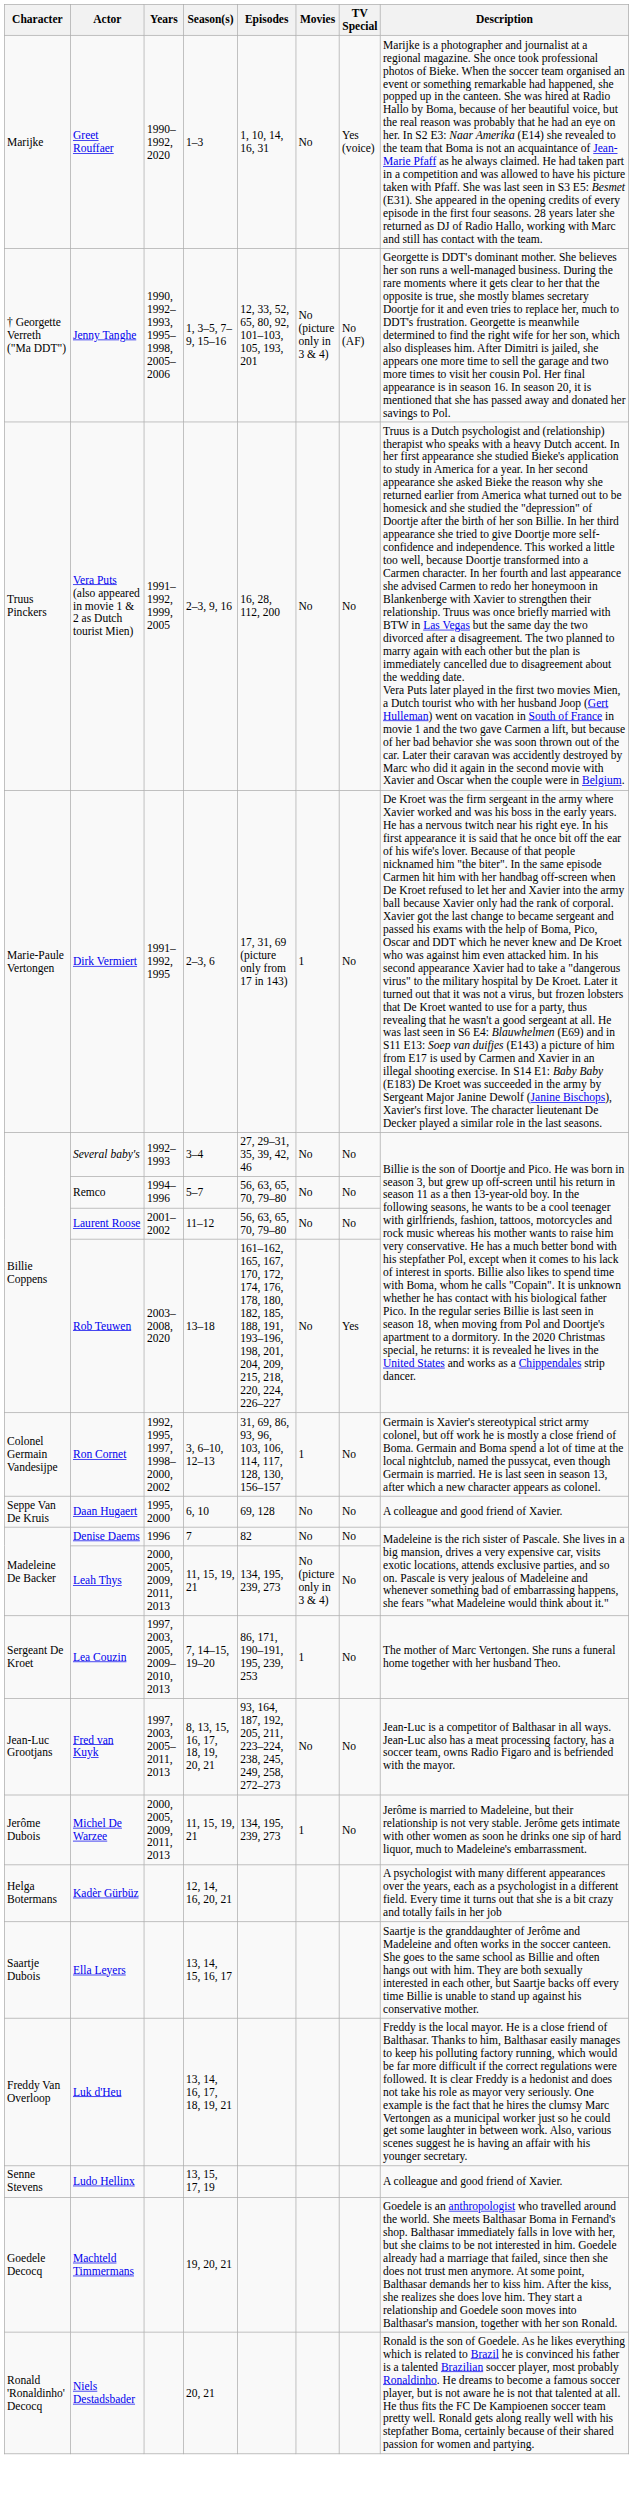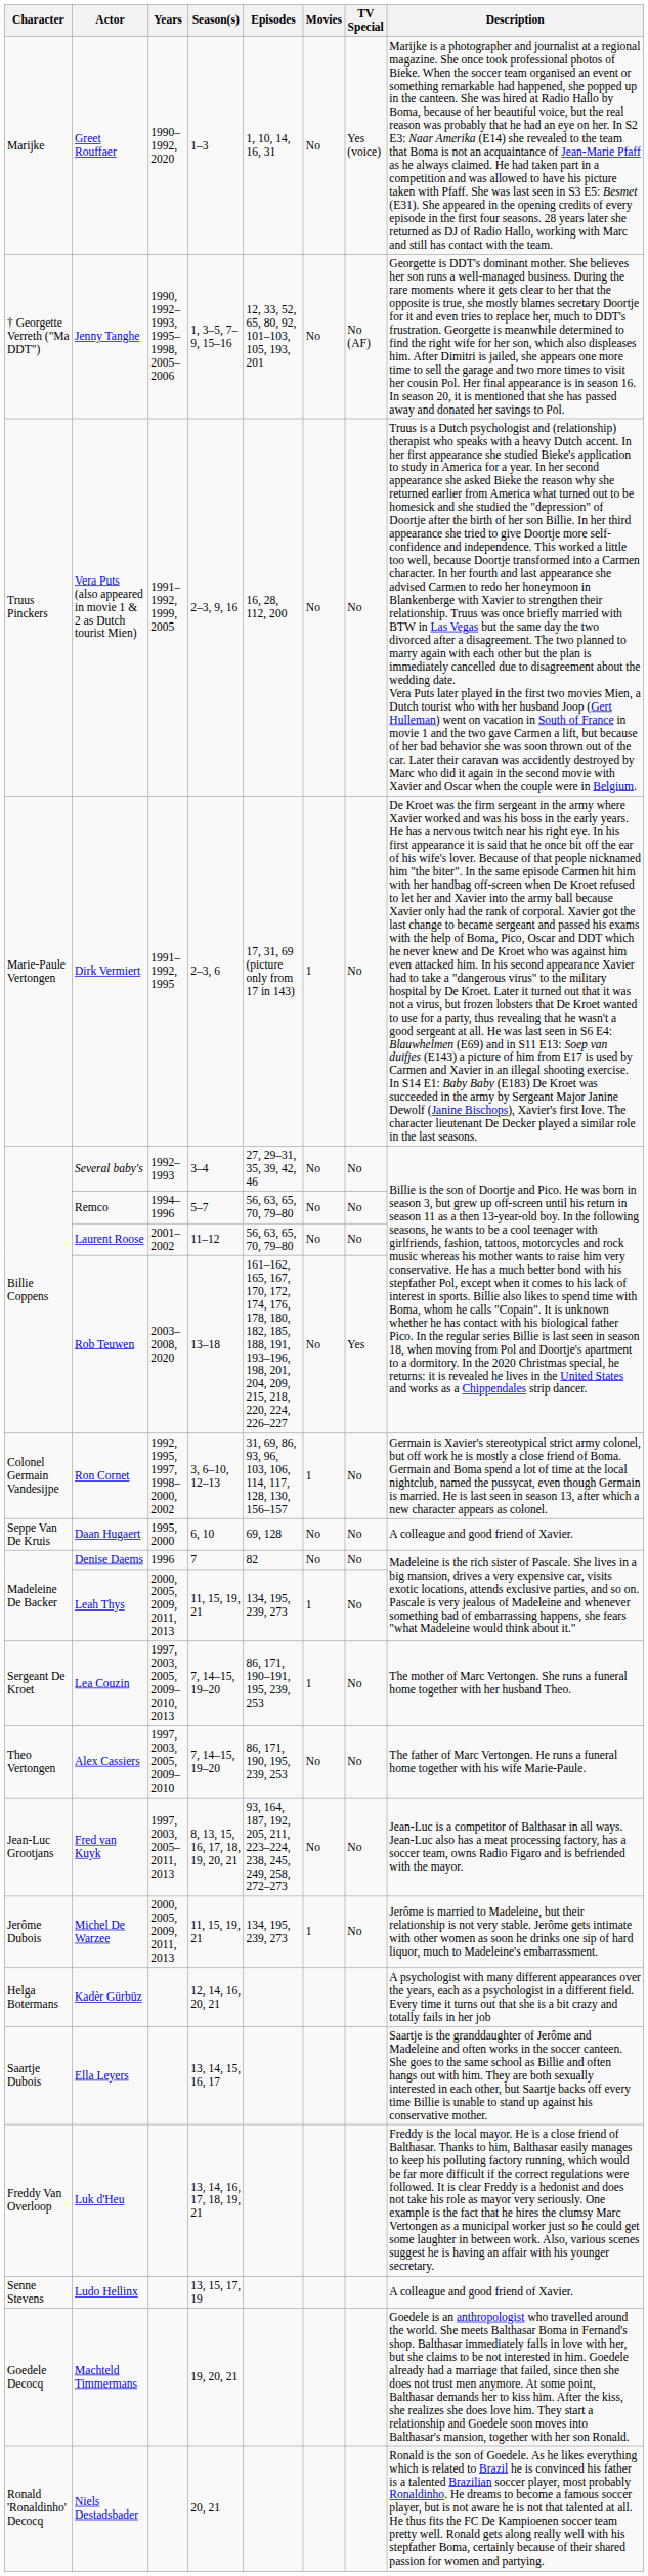Jenny Tanghe | Movies: No (picture only in 3 & 4) -> No
Leah Thys | Movies: No (picture only in 3 & 4) -> 1
+ row: Theo Vertongen | Alex Cassiers | 1997, 2003, 2005, 2009–2010 | 7, 14–15, 19–20 | 86, 171, 190, 195, 239, 253 | No | No | The father of Marc Vertongen. He runs a funeral home together with his wife Marie-Paule.
